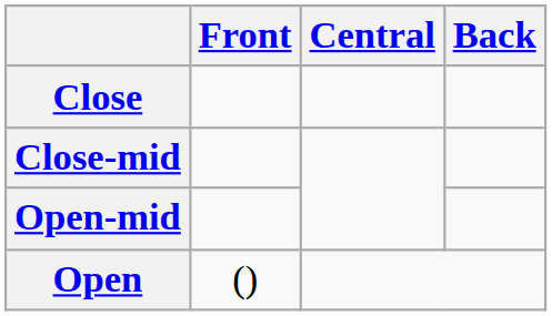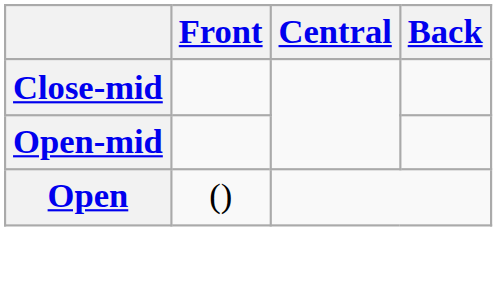- row: Close
